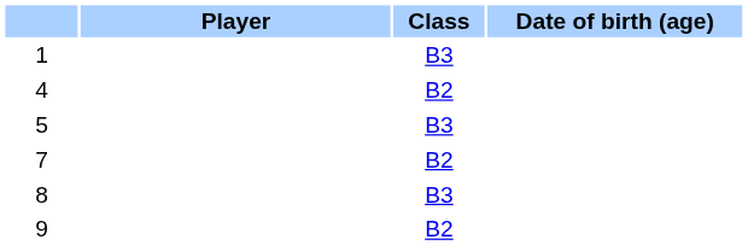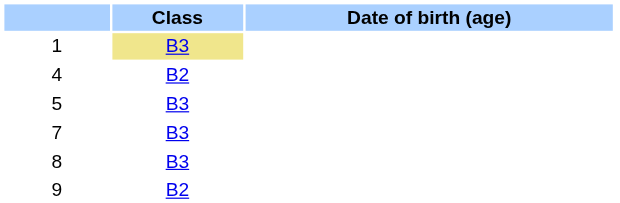- column: Player
1 | Class: no background -> khaki background
7 | Class: B2 -> B3
